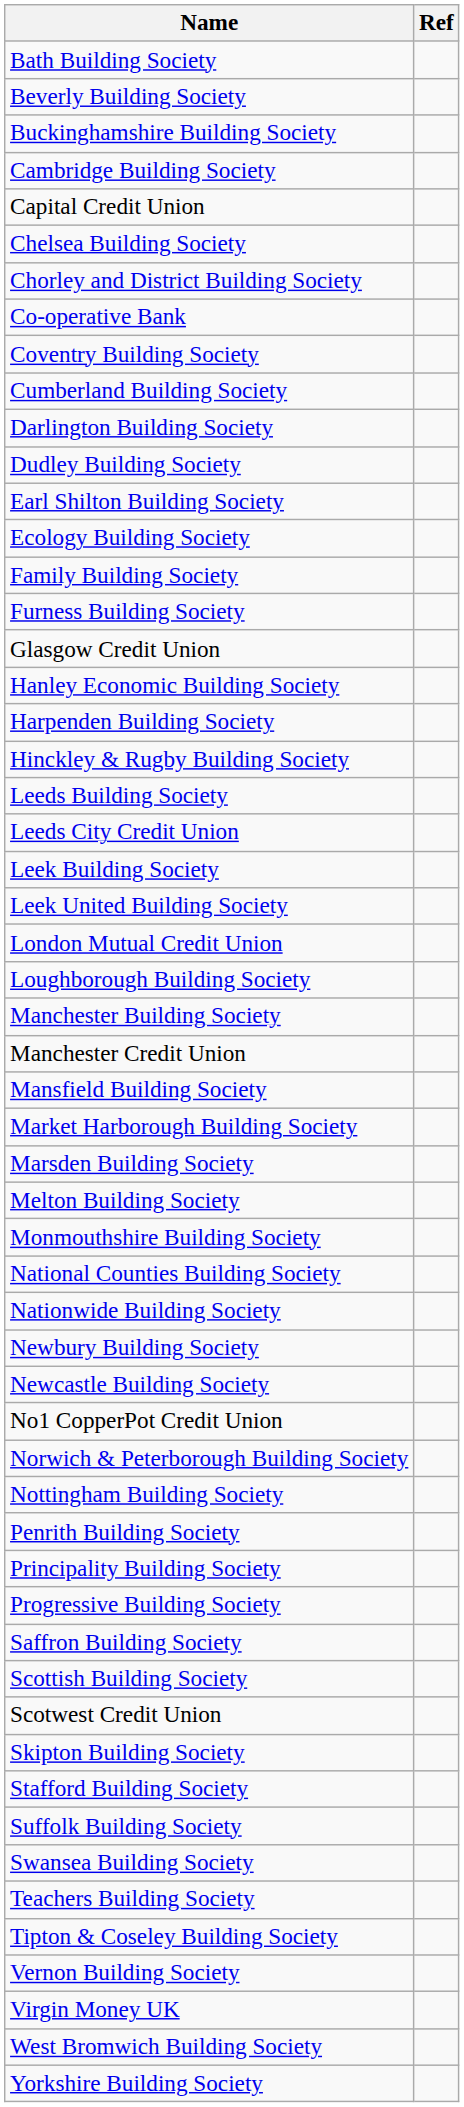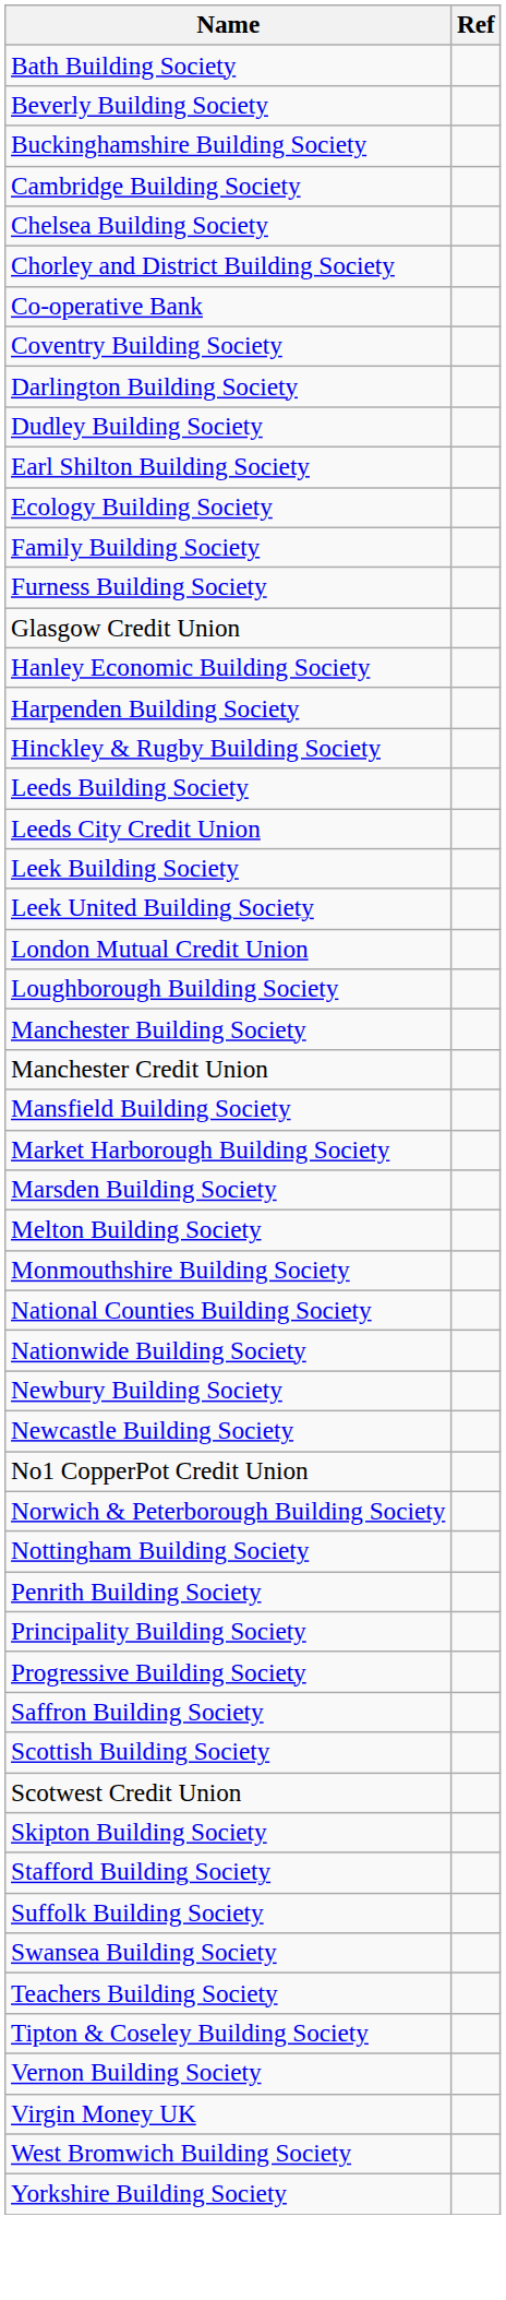- row: Capital Credit Union
- row: Cumberland Building Society
